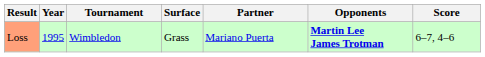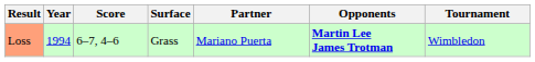columns swapped: Tournament <-> Score
Loss | Year: 1995 -> 1994
